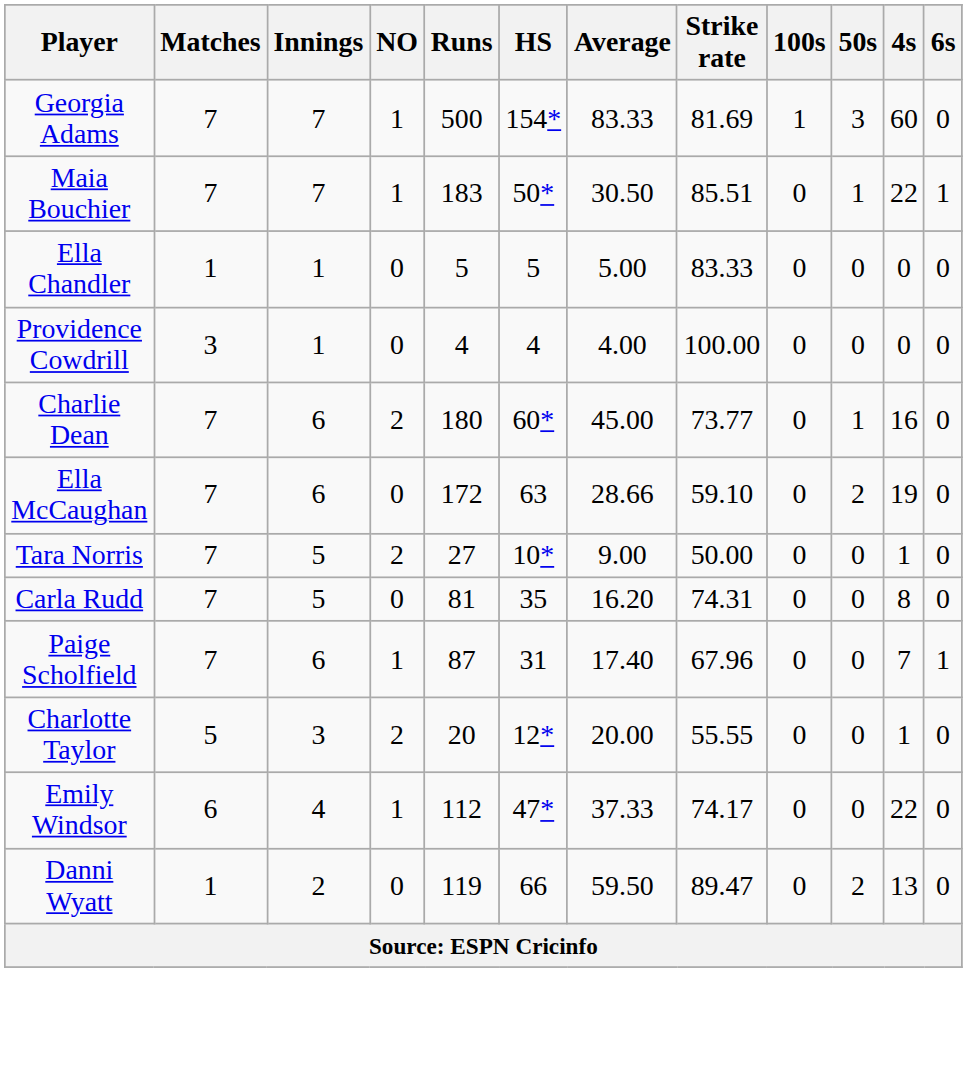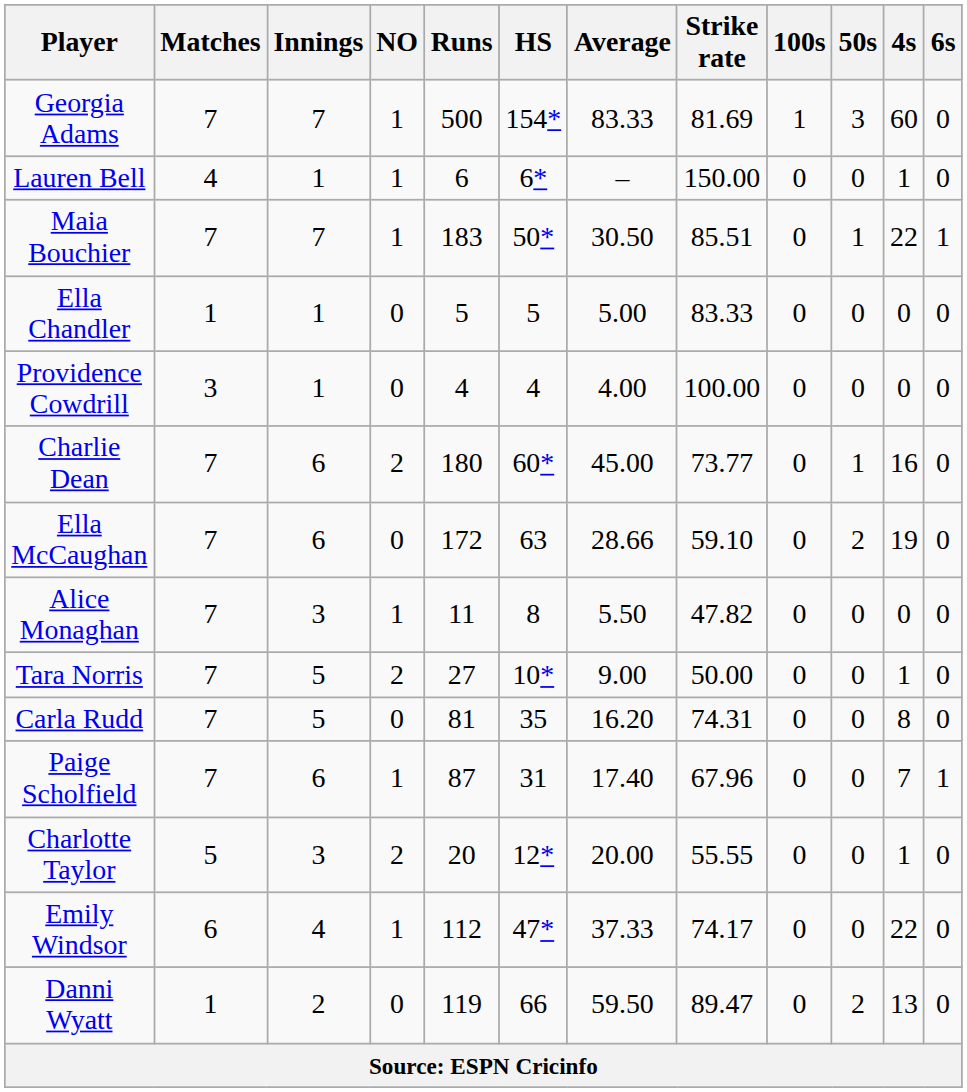+ row: Lauren Bell | 4 | 1 | 1 | 6 | 6* | – | 150.00 | 0 | 0 | 1 | 0
+ row: Alice Monaghan | 7 | 3 | 1 | 11 | 8 | 5.50 | 47.82 | 0 | 0 | 0 | 0
